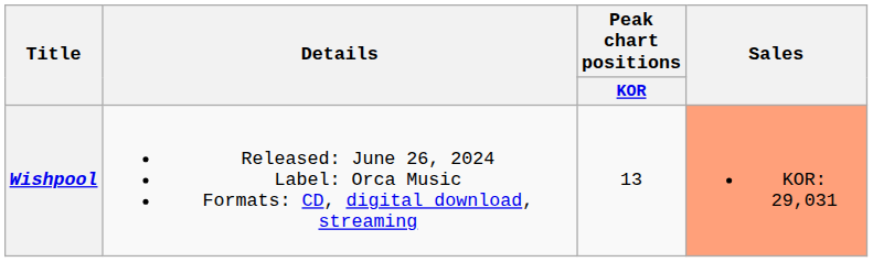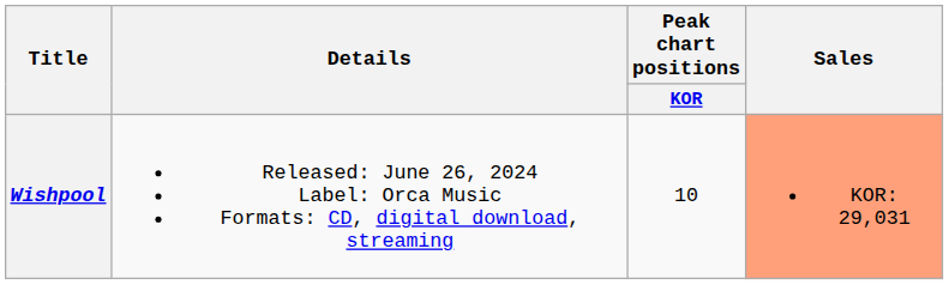Wishpool | Peak chart positions / KOR: 13 -> 10
